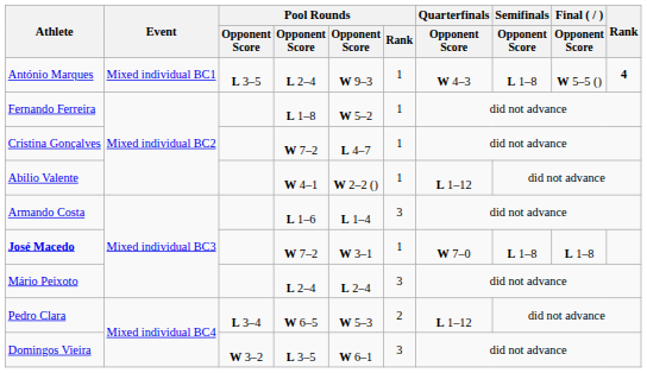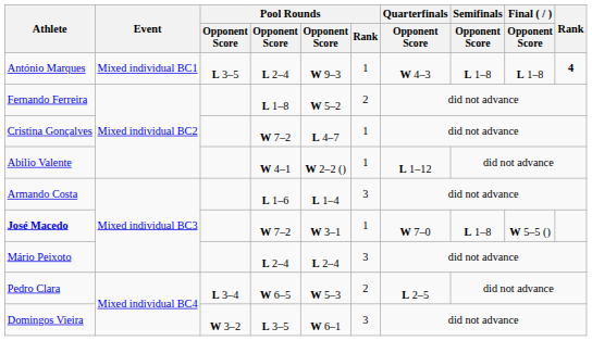António Marques | Final ( / ) / Opponent Score: W 5–5 () -> L 1–8
Fernando Ferreira | Pool Rounds / Rank: 1 -> 2
José Macedo | Final ( / ) / Opponent Score: L 1–8 -> W 5–5 ()
Pedro Clara | Quarterfinals / Opponent Score: L 1–12 -> L 2–5
